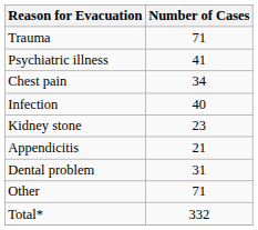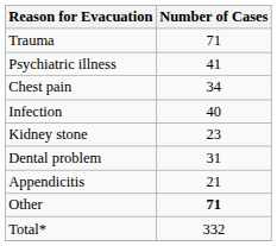rows swapped: Appendicitis <-> Dental problem
Other | Number of Cases: normal -> bold
